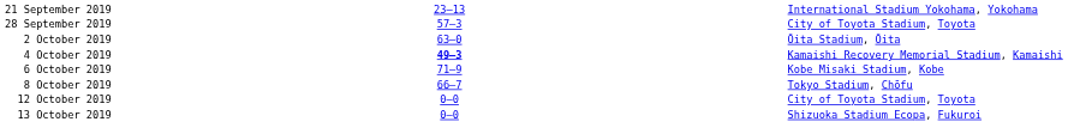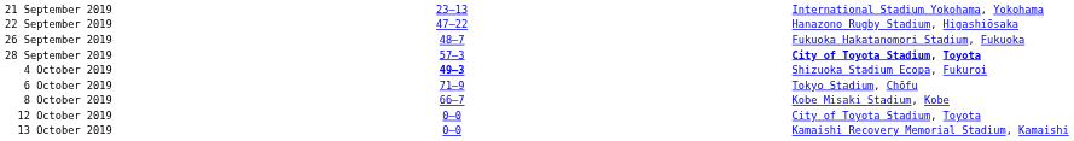+ row: 22 September 2019 | 47–22 | Hanazono Rugby Stadium, Higashiōsaka
+ row: 26 September 2019 | 48–7 | Fukuoka Hakatanomori Stadium, Fukuoka
28 September 2019 | column 5: normal -> bold
- row: 2 October 2019 | 63–0 | Ōita Stadium, Ōita
4 October 2019 | column 5: Kamaishi Recovery Memorial Stadium, Kamaishi -> Shizuoka Stadium Ecopa, Fukuroi
6 October 2019 | column 5: Kobe Misaki Stadium, Kobe -> Tokyo Stadium, Chōfu
8 October 2019 | column 5: Tokyo Stadium, Chōfu -> Kobe Misaki Stadium, Kobe
13 October 2019 | column 5: Shizuoka Stadium Ecopa, Fukuroi -> Kamaishi Recovery Memorial Stadium, Kamaishi
